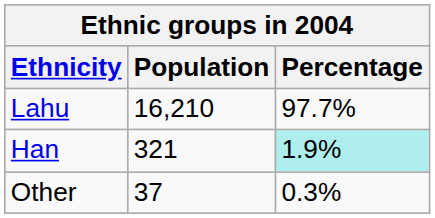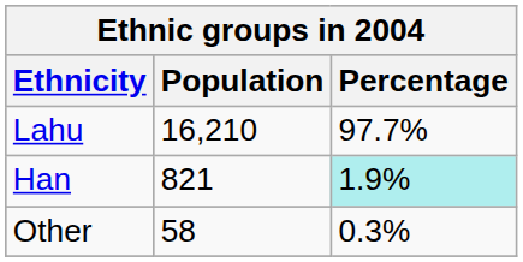Han | Population: 321 -> 821
Other | Population: 37 -> 58
